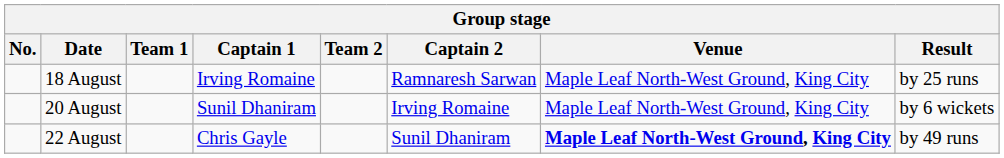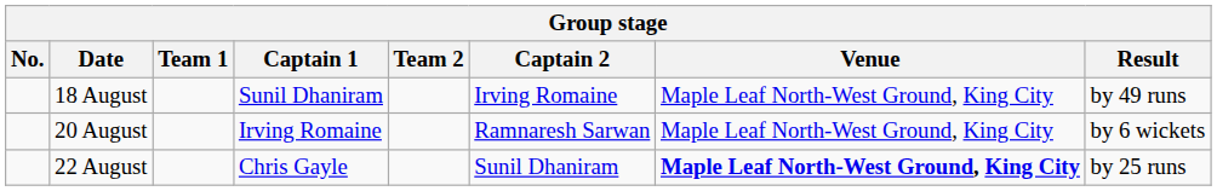18 August | Captain 1: Irving Romaine -> Sunil Dhaniram
18 August | Captain 2: Ramnaresh Sarwan -> Irving Romaine
18 August | Result: by 25 runs -> by 49 runs
20 August | Captain 1: Sunil Dhaniram -> Irving Romaine
20 August | Captain 2: Irving Romaine -> Ramnaresh Sarwan
22 August | Result: by 49 runs -> by 25 runs
